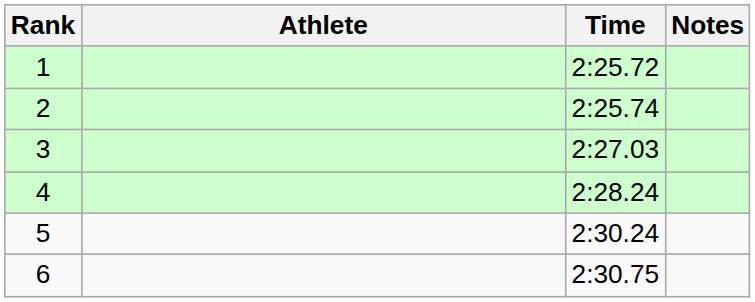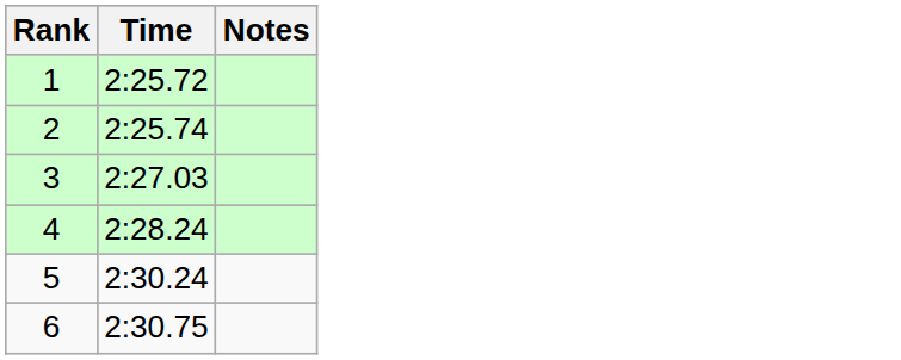- column: Athlete
